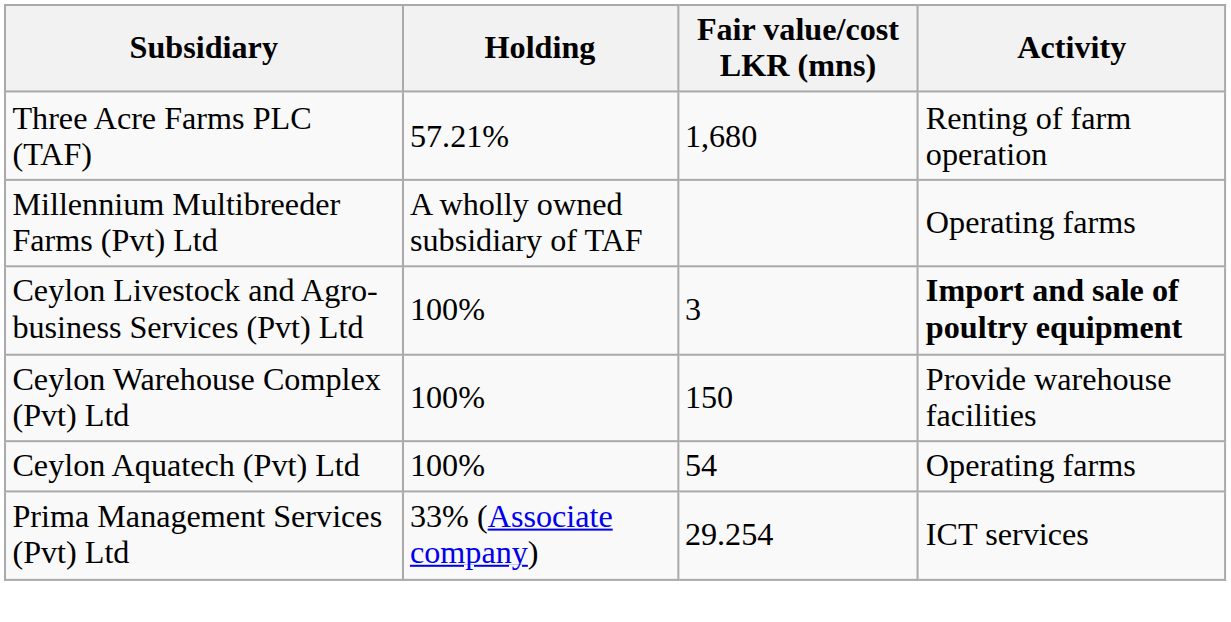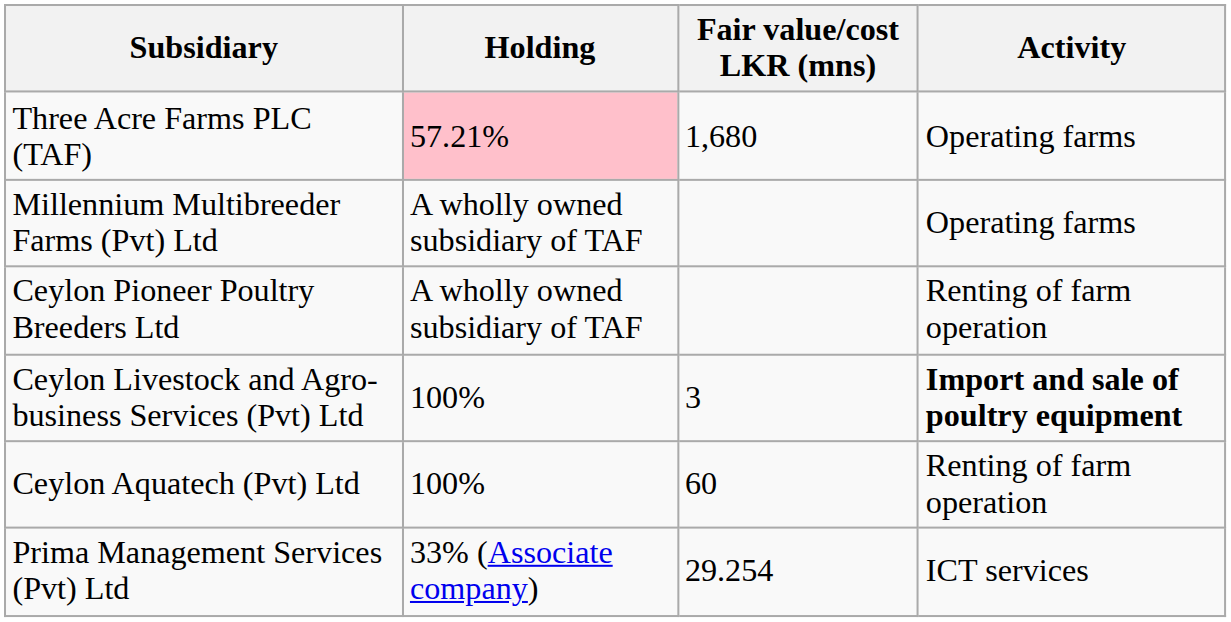Three Acre Farms PLC (TAF) | Holding: no background -> pink background
Three Acre Farms PLC (TAF) | Activity: Renting of farm operation -> Operating farms
+ row: Ceylon Pioneer Poultry Breeders Ltd | A wholly owned subsidiary of TAF | Renting of farm operation
- row: Ceylon Warehouse Complex (Pvt) Ltd | 100% | 150 | Provide warehouse facilities
Ceylon Aquatech (Pvt) Ltd | Fair value/cost LKR (mns): 54 -> 60
Ceylon Aquatech (Pvt) Ltd | Activity: Operating farms -> Renting of farm operation
